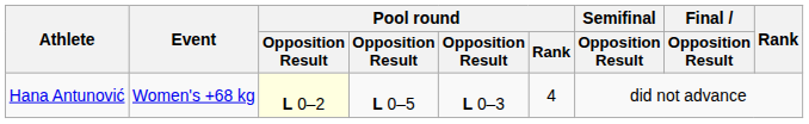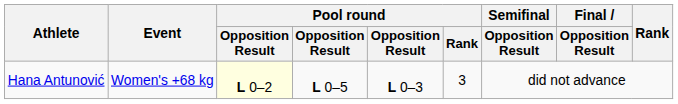Hana Antunović | Pool round / Rank: 4 -> 3
